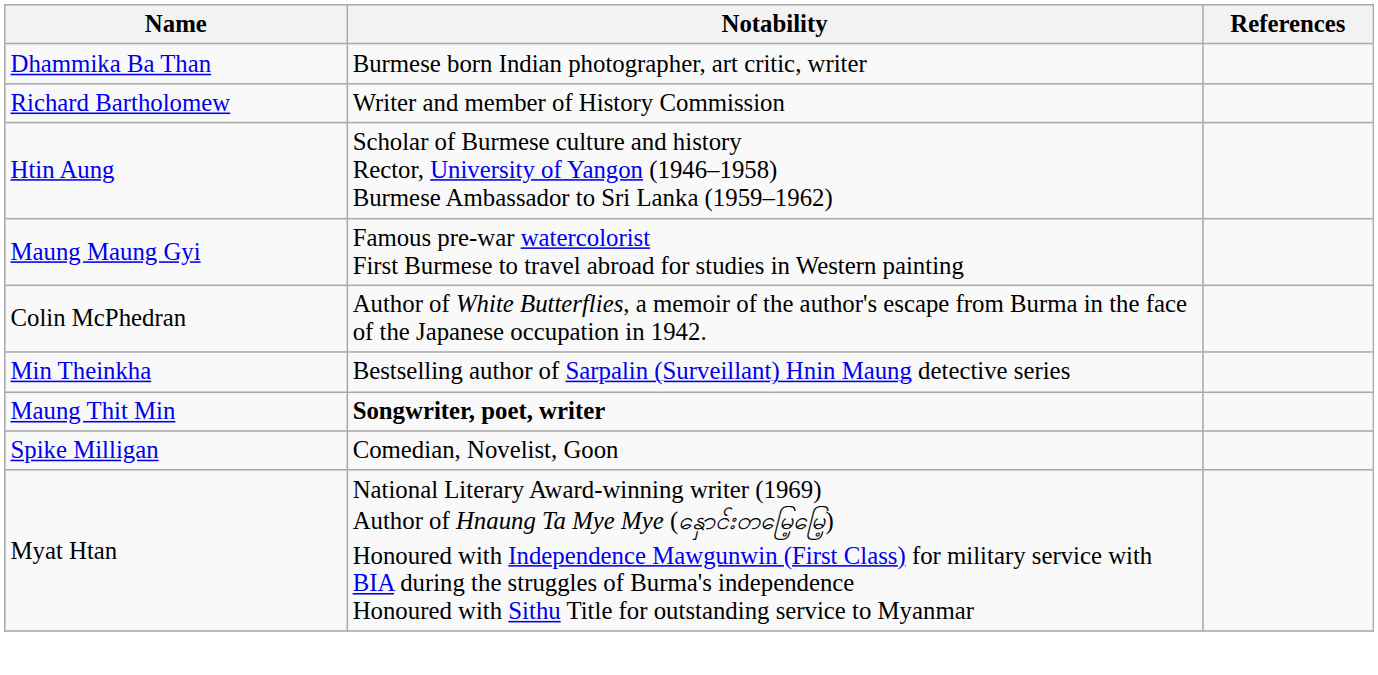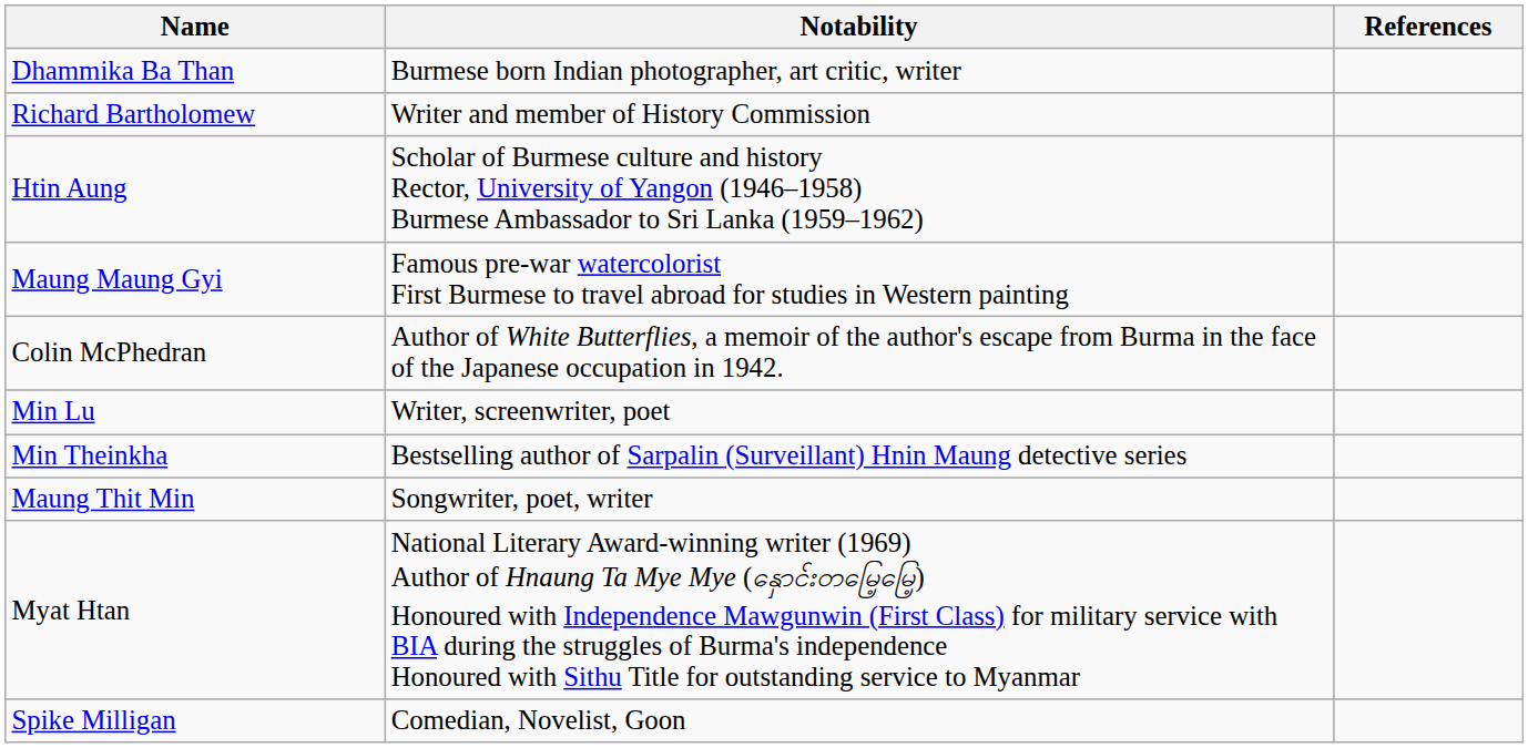+ row: Min Lu | Writer, screenwriter, poet
Maung Thit Min | Notability: bold -> normal
rows swapped: Myat Htan <-> Spike Milligan
